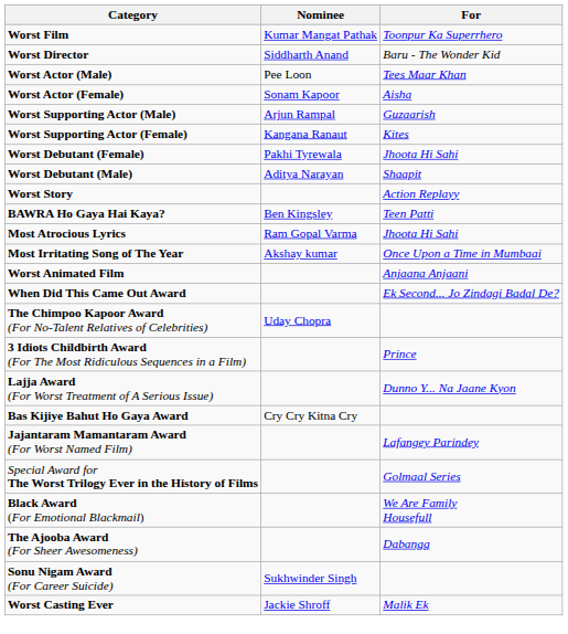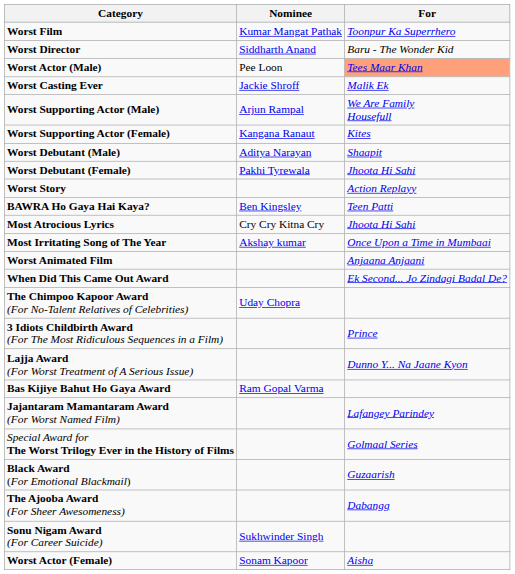Worst Actor (Male) | For: no background -> lightsalmon background
rows swapped: Worst Actor (Female) <-> Worst Casting Ever
Worst Supporting Actor (Male) | For: Guzaarish -> We Are Family Housefull
rows swapped: Worst Debutant (Male) <-> Worst Debutant (Female)
Most Atrocious Lyrics | Nominee: Ram Gopal Varma -> Cry Cry Kitna Cry
Bas Kijiye Bahut Ho Gaya Award | Nominee: Cry Cry Kitna Cry -> Ram Gopal Varma
Black Award (For Emotional Blackmail) | For: We Are Family Housefull -> Guzaarish
